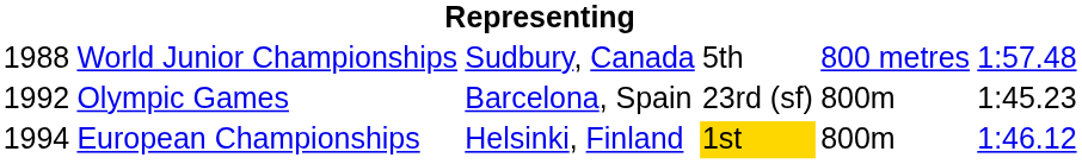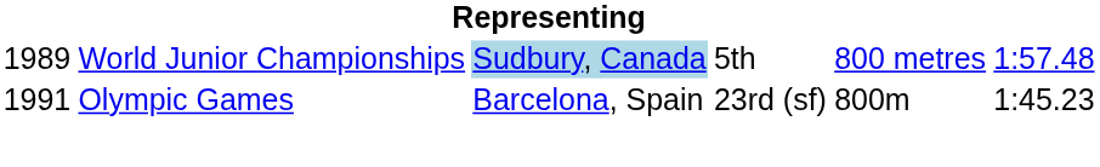World Junior Championships | column 1: 1988 -> 1989
World Junior Championships | column 3: no background -> lightblue background
Olympic Games | column 1: 1992 -> 1991
- row: 1994 | European Championships | Helsinki, Finland | 1st | 800m | 1:46.12
